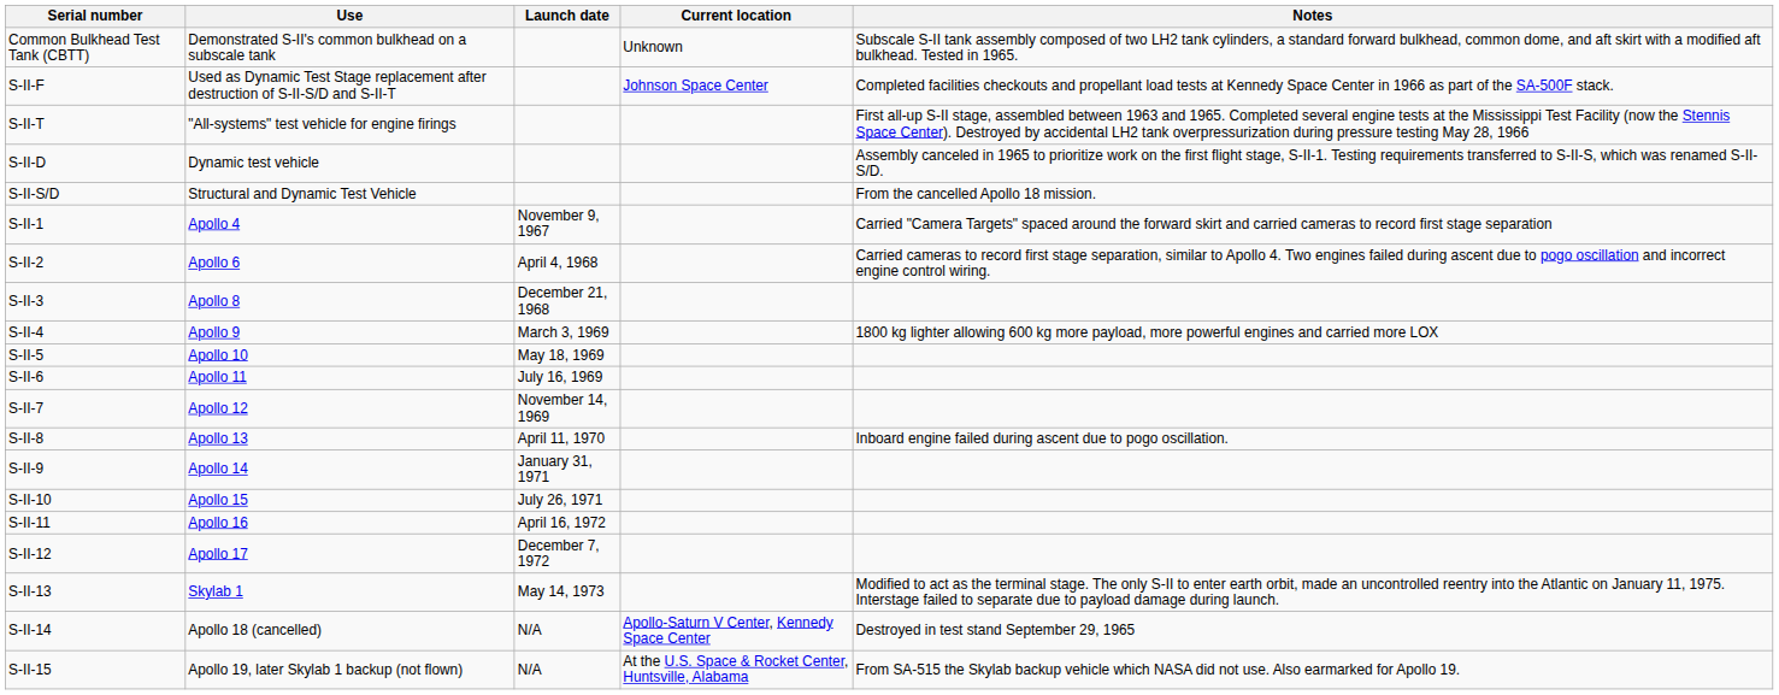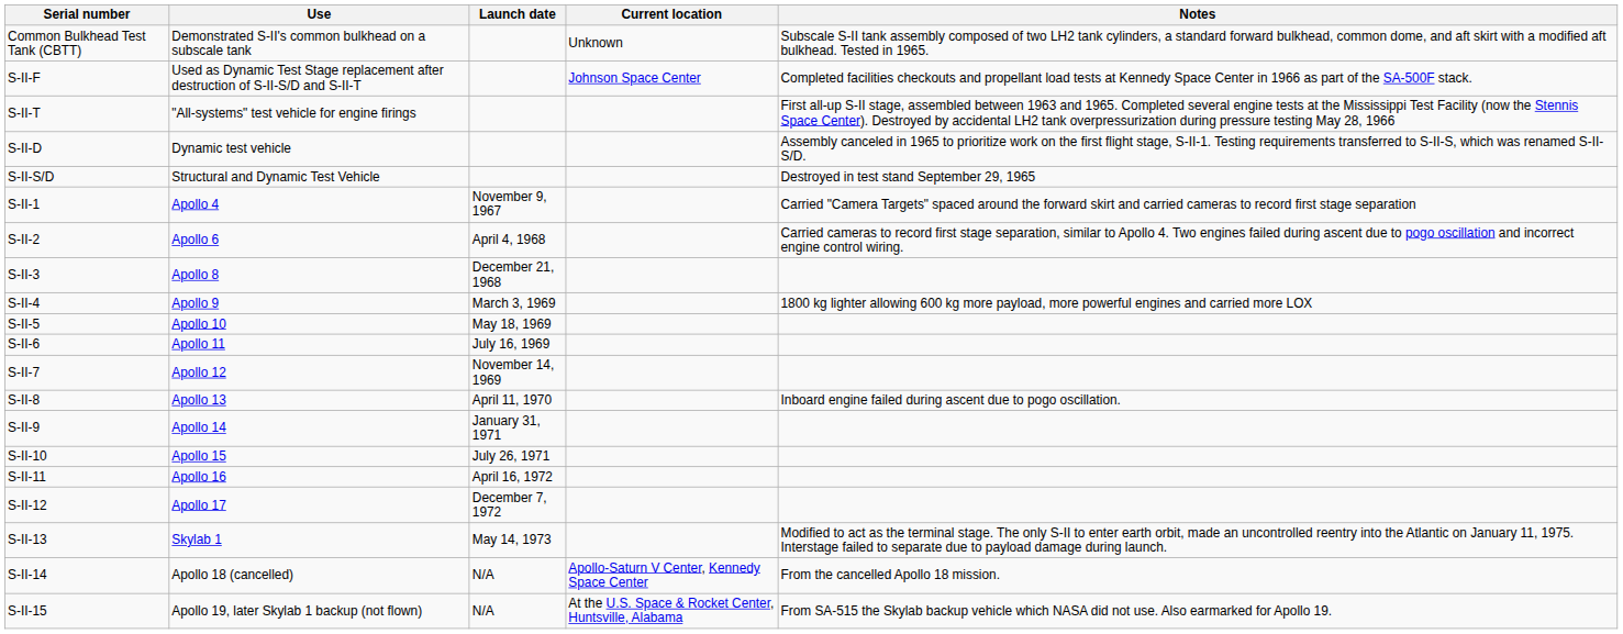S-II-S/D | Notes: From the cancelled Apollo 18 mission. -> Destroyed in test stand September 29, 1965
S-II-14 | Notes: Destroyed in test stand September 29, 1965 -> From the cancelled Apollo 18 mission.
